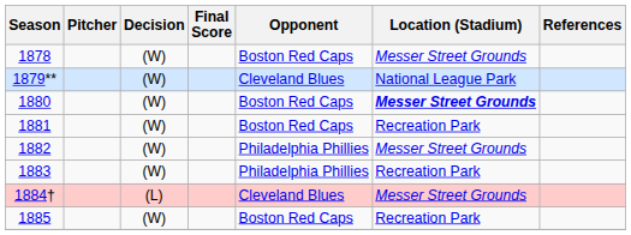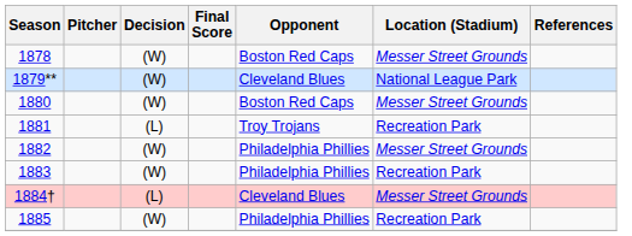1880 | Location (Stadium): bold -> normal
1881 | Decision: (W) -> (L)
1881 | Opponent: Boston Red Caps -> Troy Trojans
1885 | Opponent: Boston Red Caps -> Philadelphia Phillies
